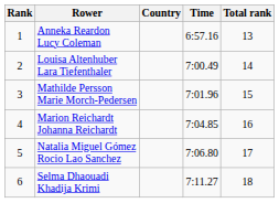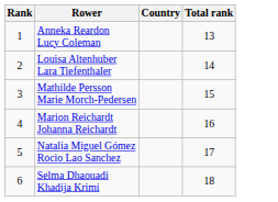- column: Time | 6:57.16 | 7:00.49 | 7:01.96 | 7:04.85 | 7:06.80 | 7:11.27
